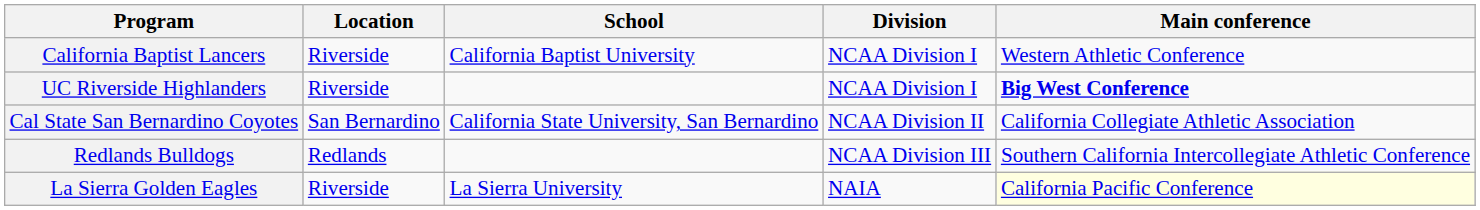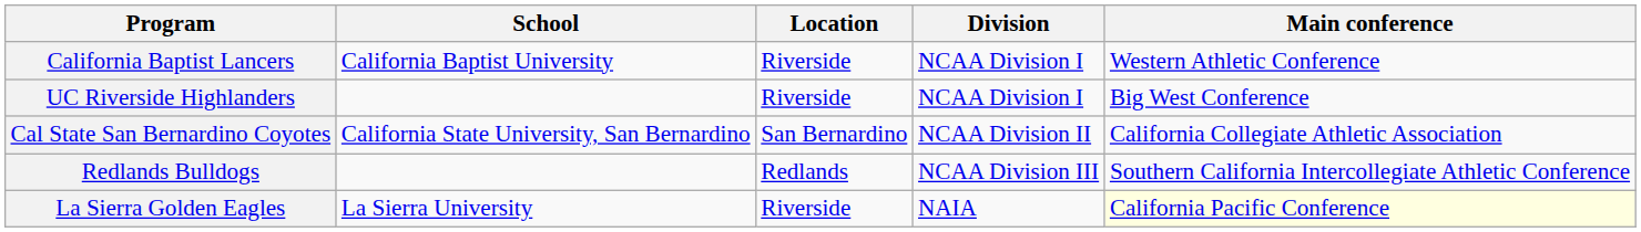columns swapped: School <-> Location
UC Riverside Highlanders | Main conference: bold -> normal
